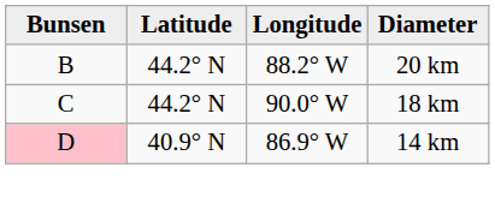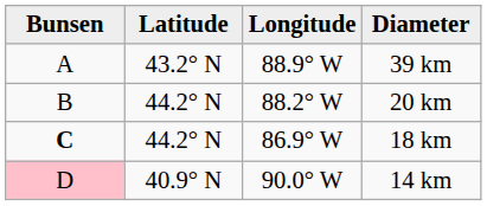+ row: A | 43.2° N | 88.9° W | 39 km
18 km | Bunsen: normal -> bold
18 km | Longitude: 90.0° W -> 86.9° W
14 km | Longitude: 86.9° W -> 90.0° W
